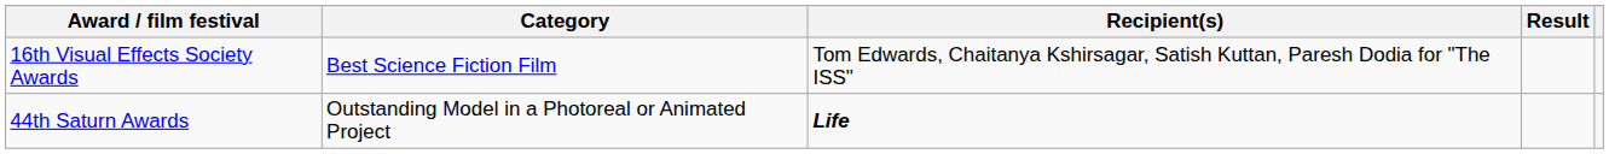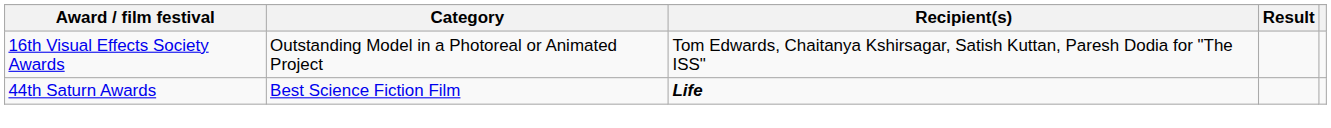16th Visual Effects Society Awards | Category: Best Science Fiction Film -> Outstanding Model in a Photoreal or Animated Project
44th Saturn Awards | Category: Outstanding Model in a Photoreal or Animated Project -> Best Science Fiction Film
